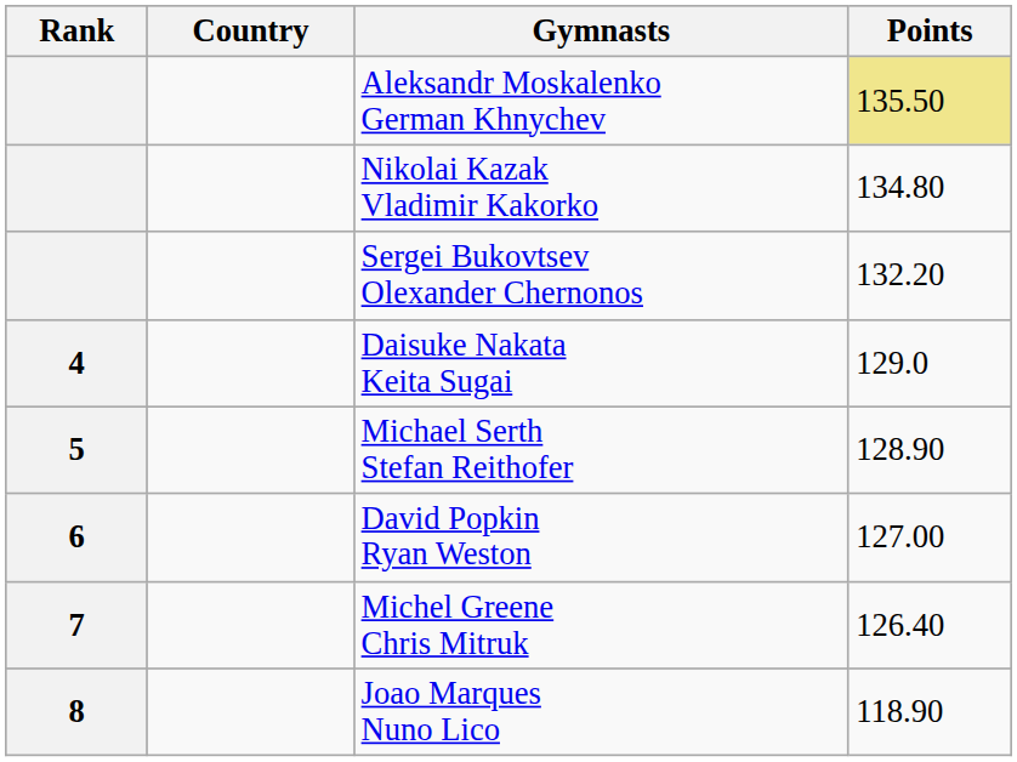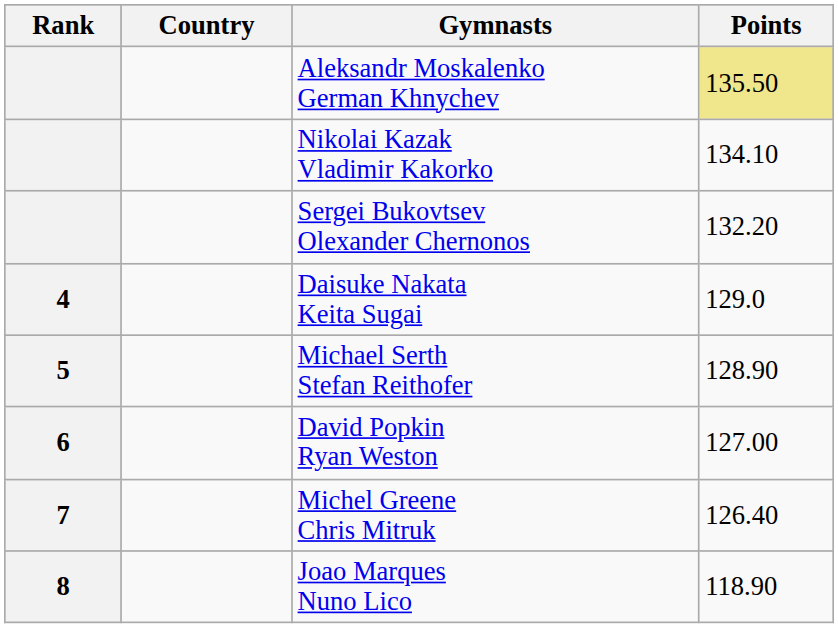Nikolai Kazak Vladimir Kakorko | Points: 134.80 -> 134.10
